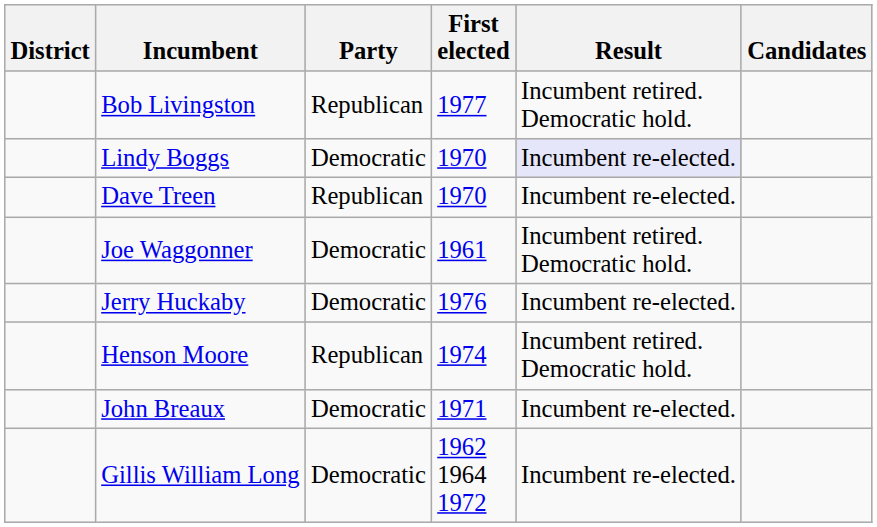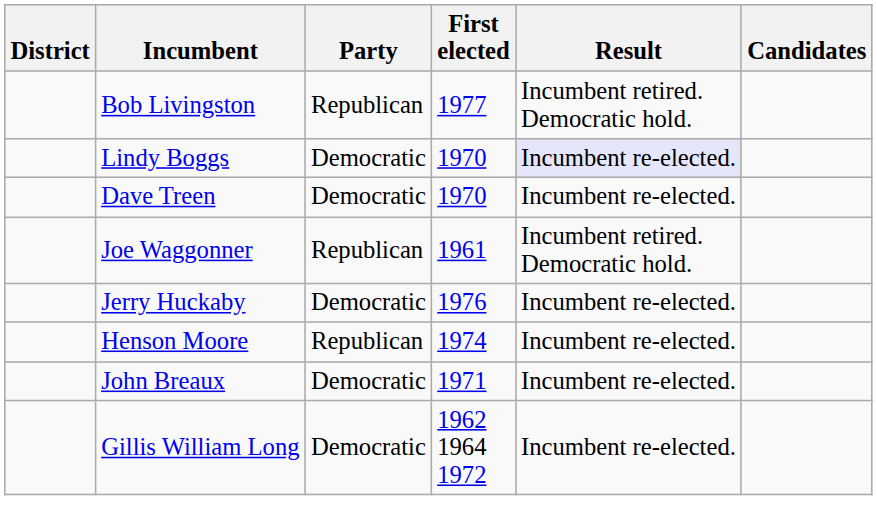Dave Treen | Party: Republican -> Democratic
Joe Waggonner | Party: Democratic -> Republican
Henson Moore | Result: Incumbent retired. Democratic hold. -> Incumbent re-elected.
